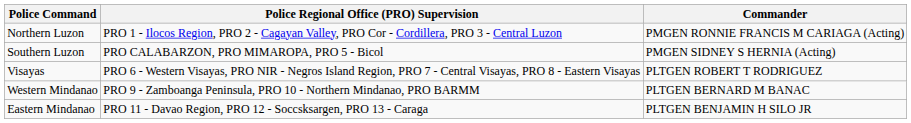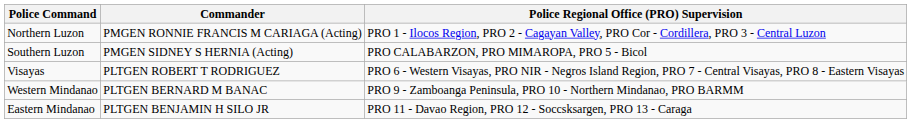columns swapped: Police Regional Office (PRO) Supervision <-> Commander
